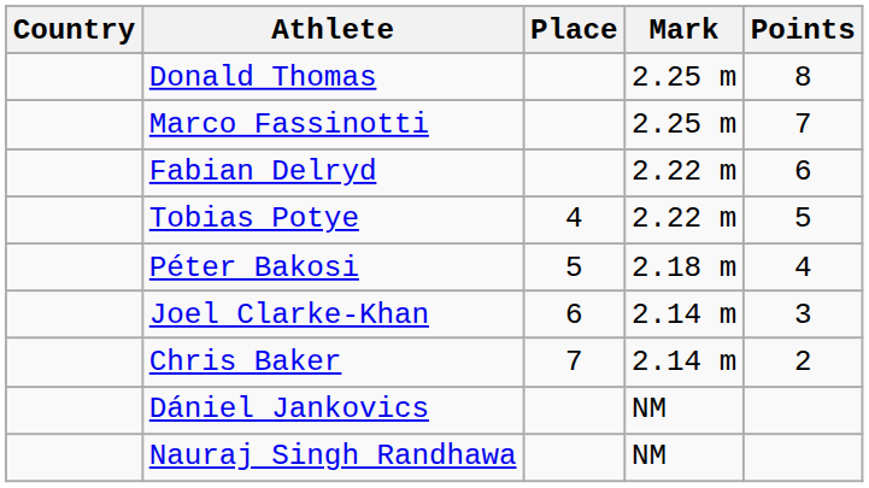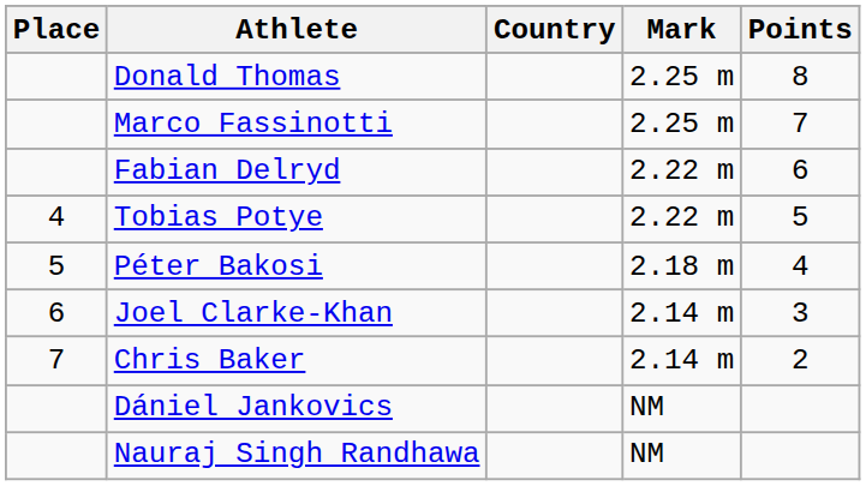columns swapped: Place <-> Country
